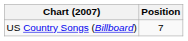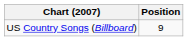US Country Songs (Billboard) | Position: 7 -> 9
